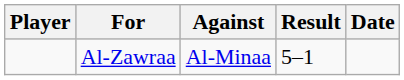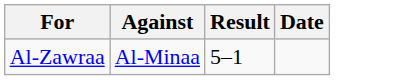- column: Player
